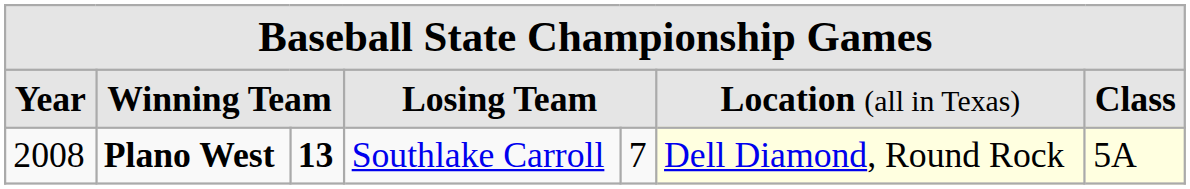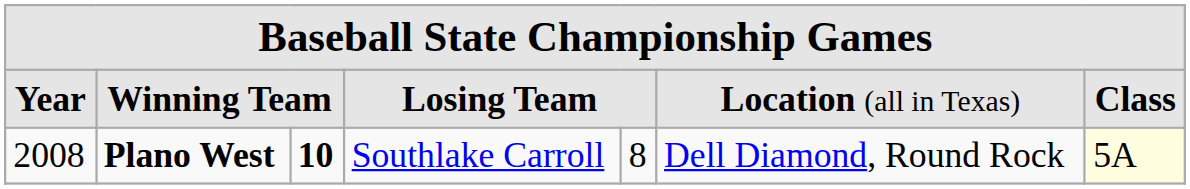2008 | column 3: 13 -> 10
2008 | column 5: 7 -> 8
2008 | column 6: lightyellow background -> no background
